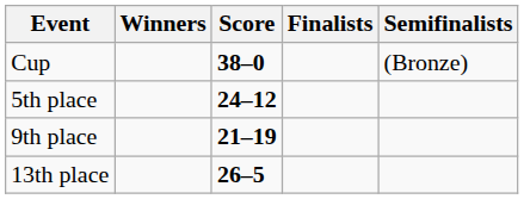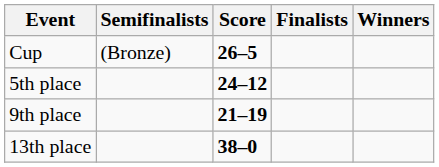columns swapped: Winners <-> Semifinalists
Cup | Score: 38–0 -> 26–5
13th place | Score: 26–5 -> 38–0
